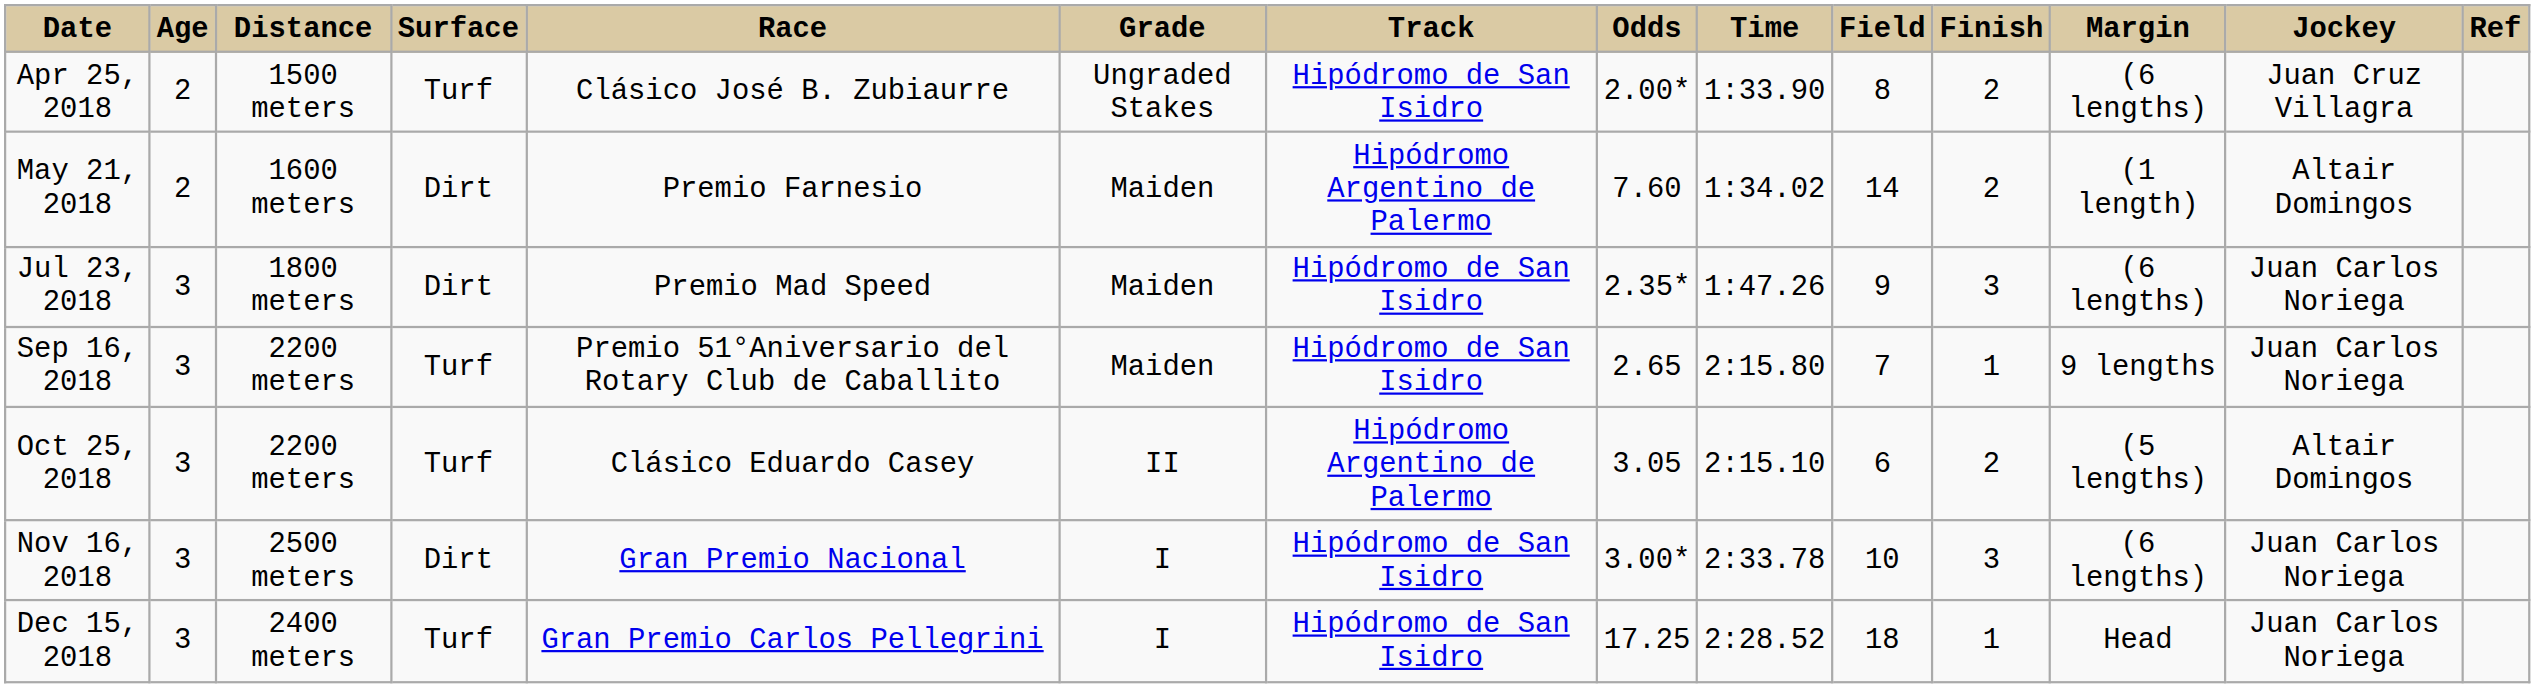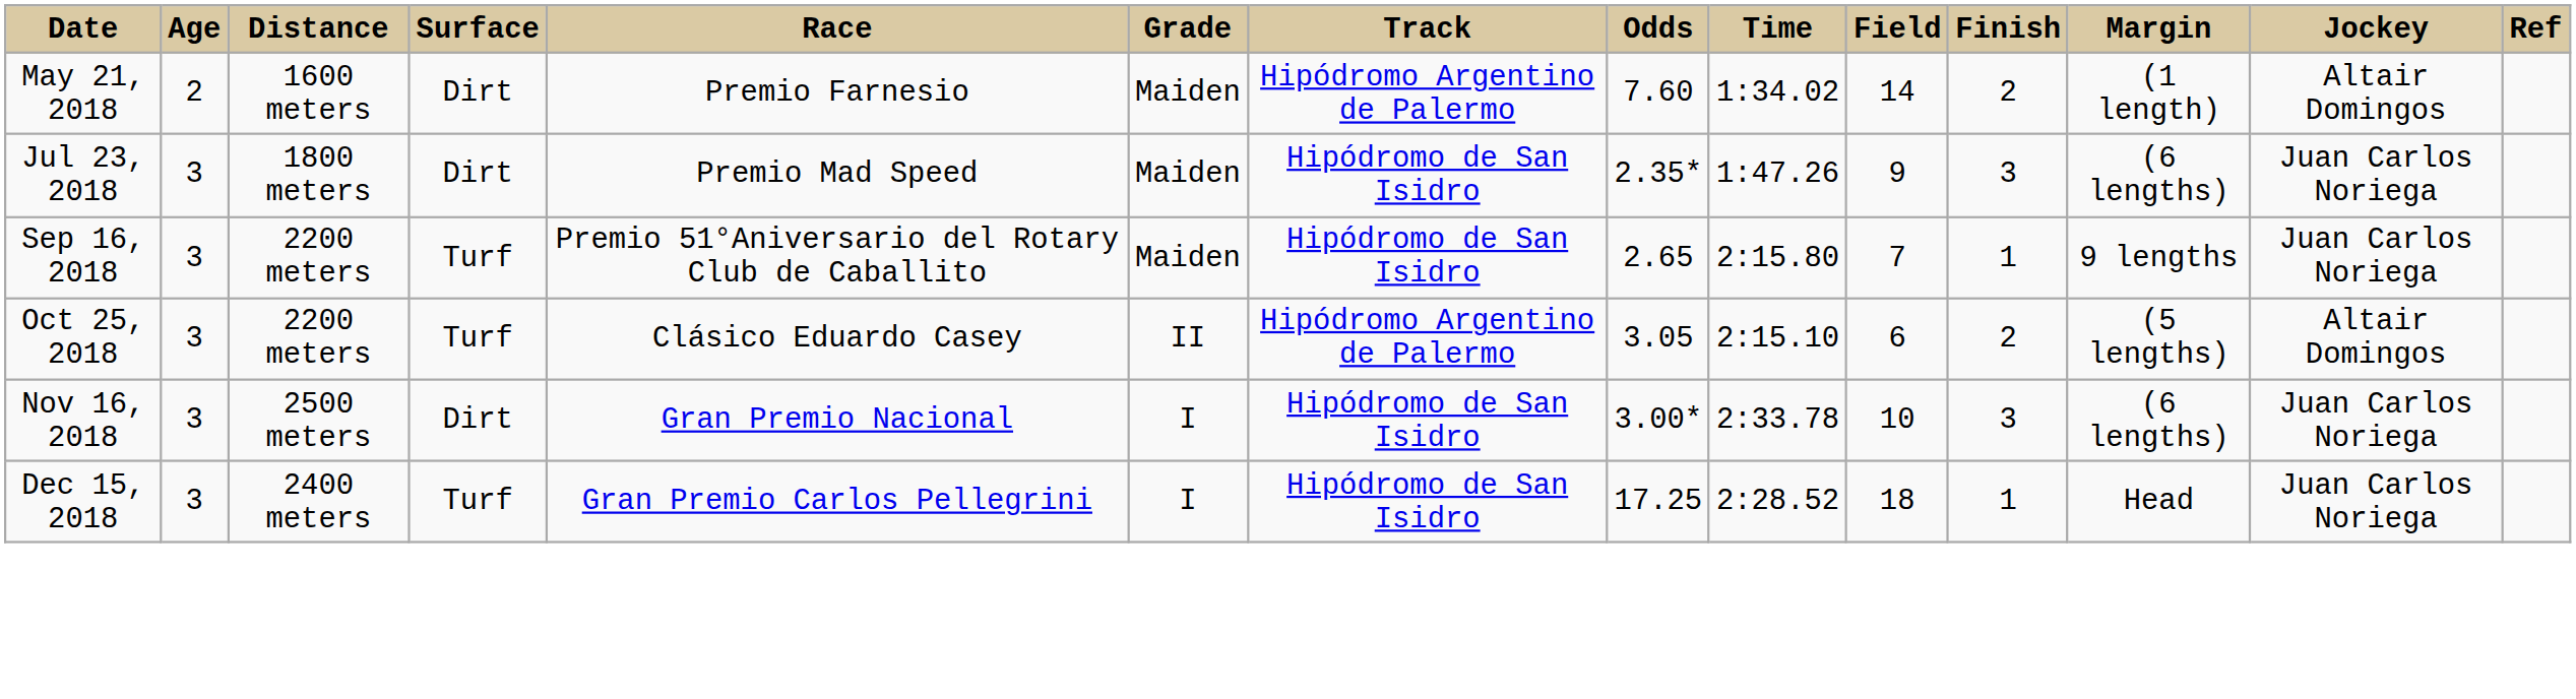- row: Apr 25, 2018 | 2 | 1500 meters | Turf | Clásico José B. Zubiaurre | Ungraded Stakes | Hipódromo de San Isidro | 2.00* | 1:33.90 | 8 | 2 | (6 lengths) | Juan Cruz Villagra
